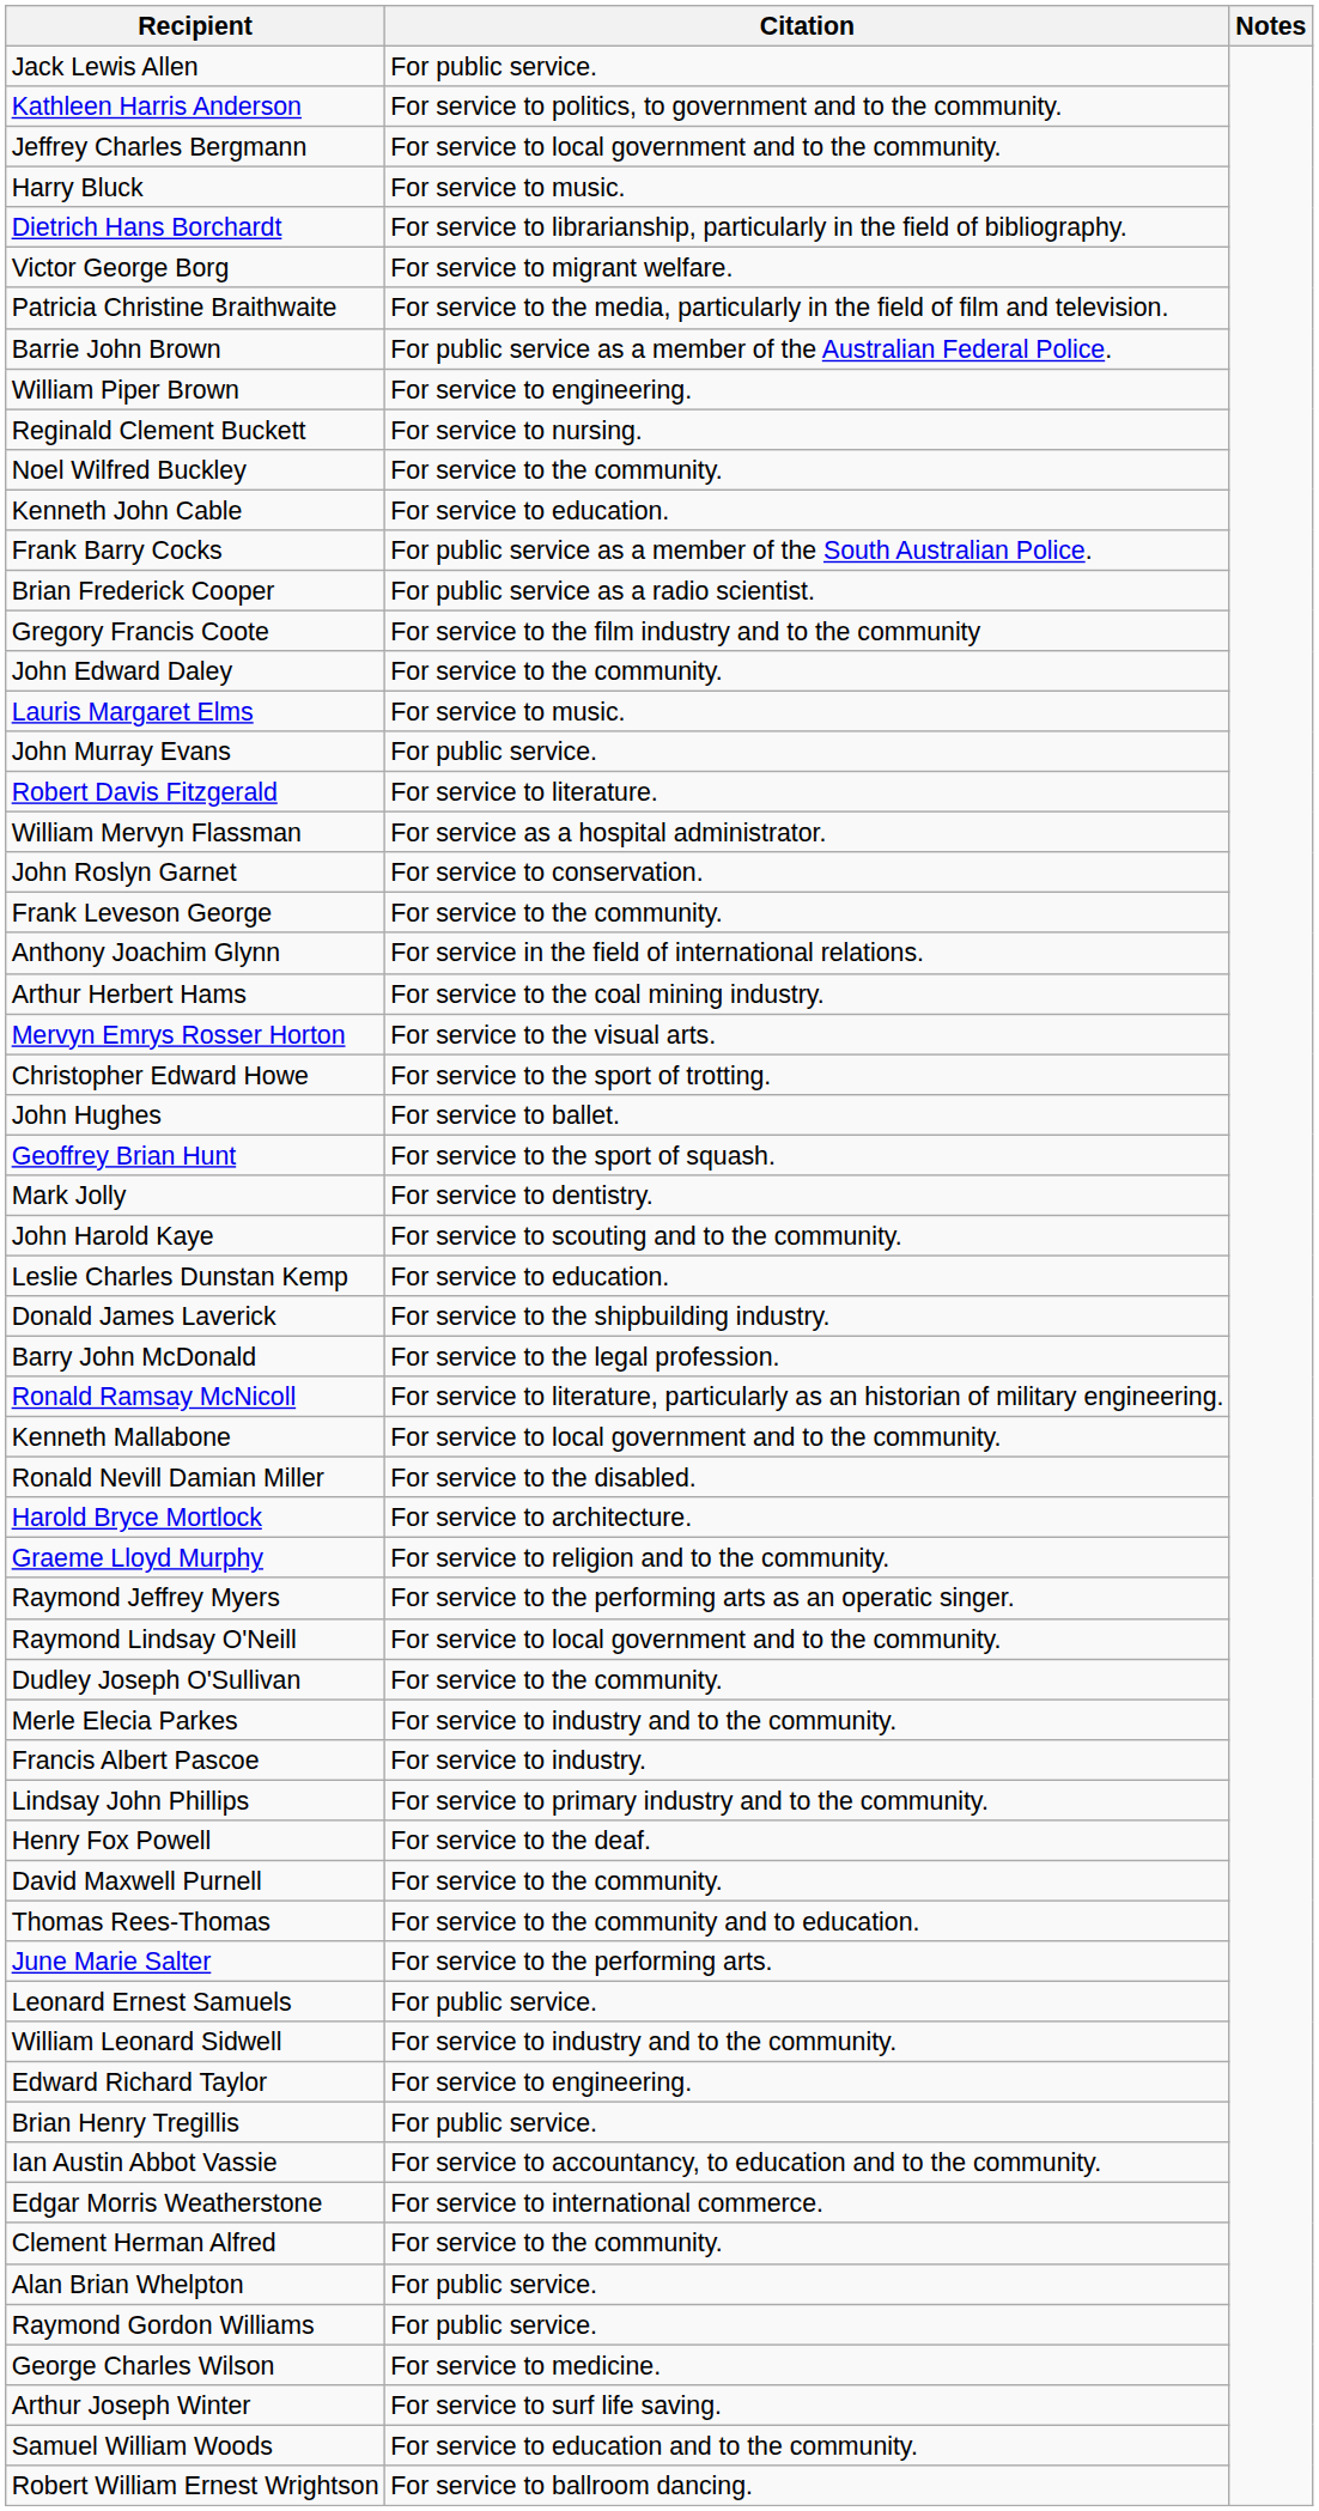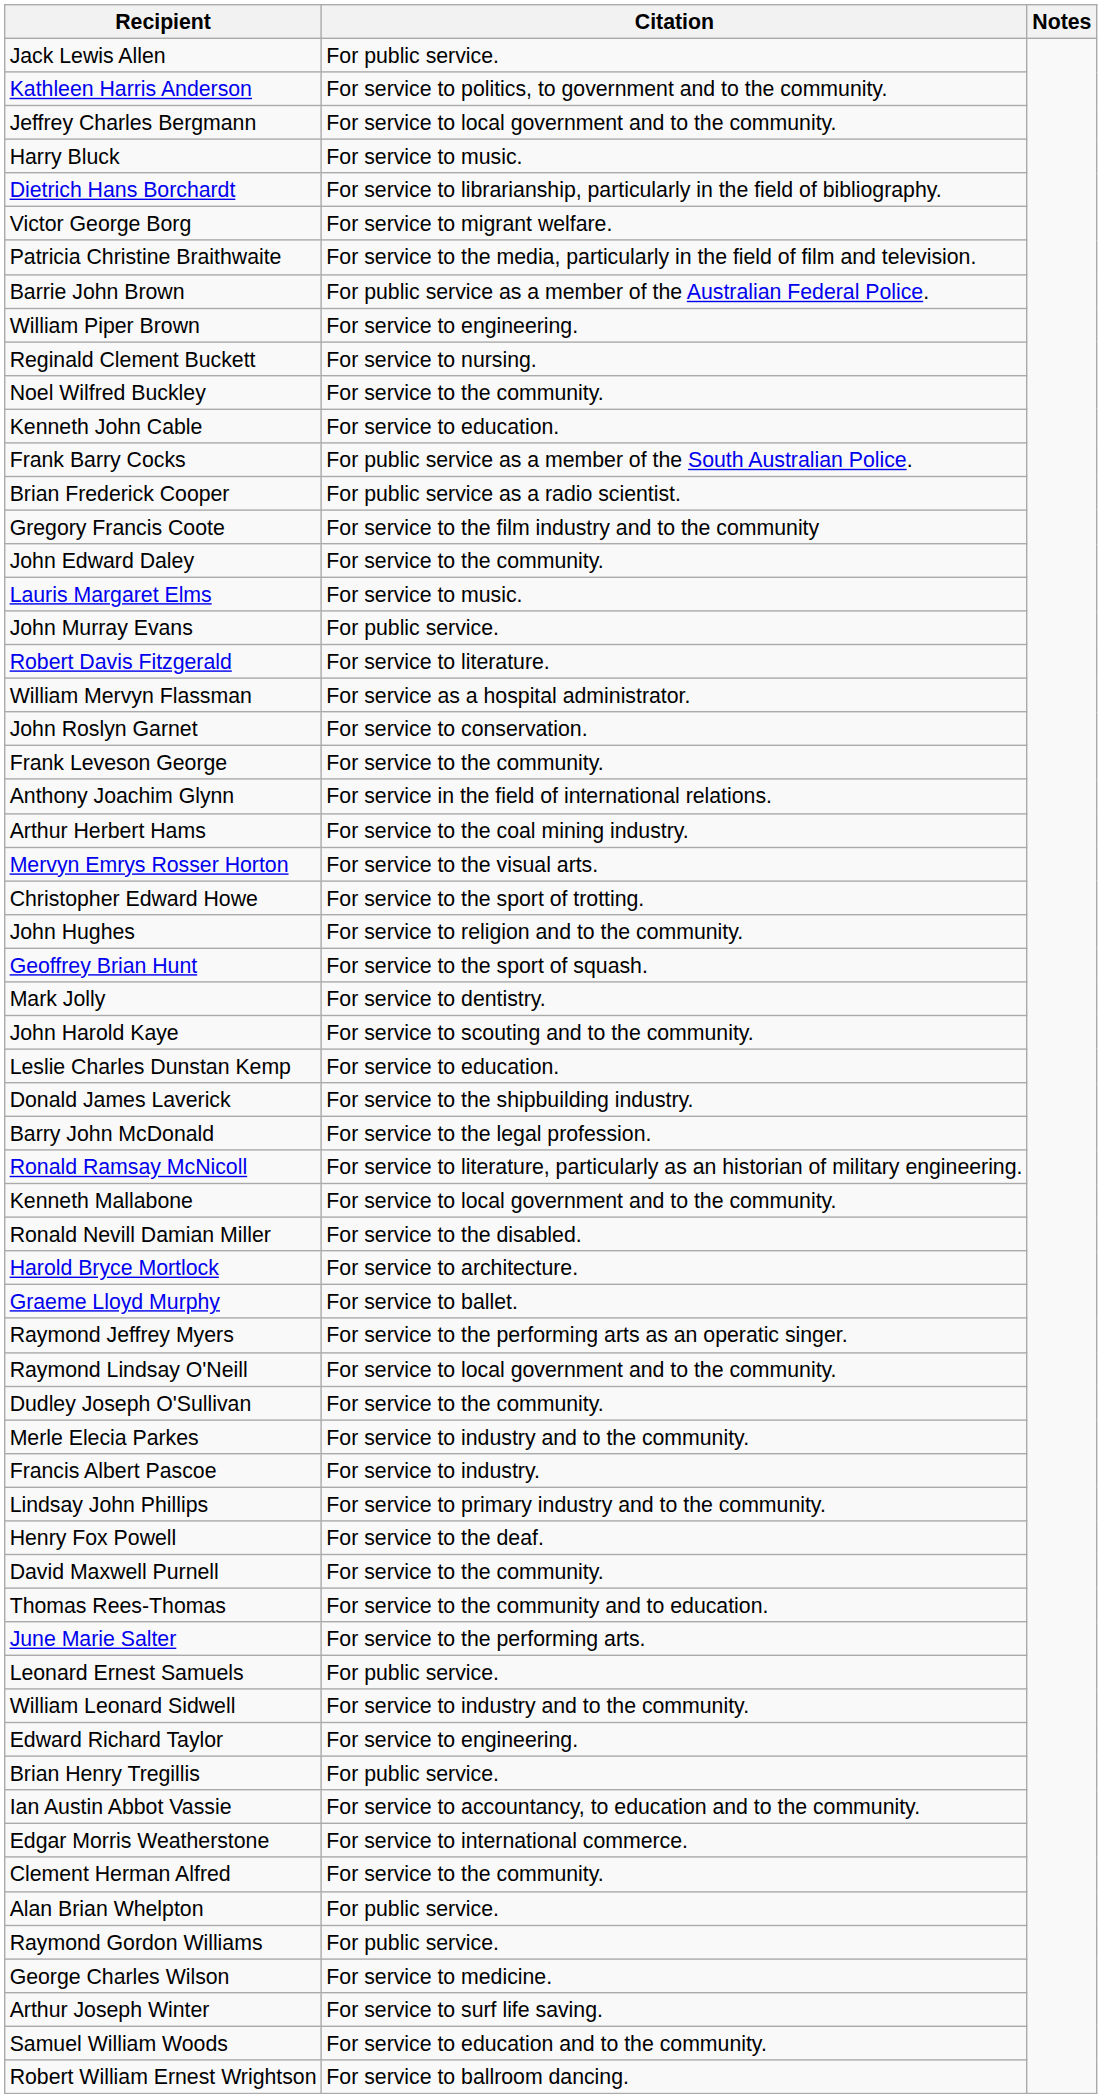John Hughes | Citation: For service to ballet. -> For service to religion and to the community.
Graeme Lloyd Murphy | Citation: For service to religion and to the community. -> For service to ballet.
